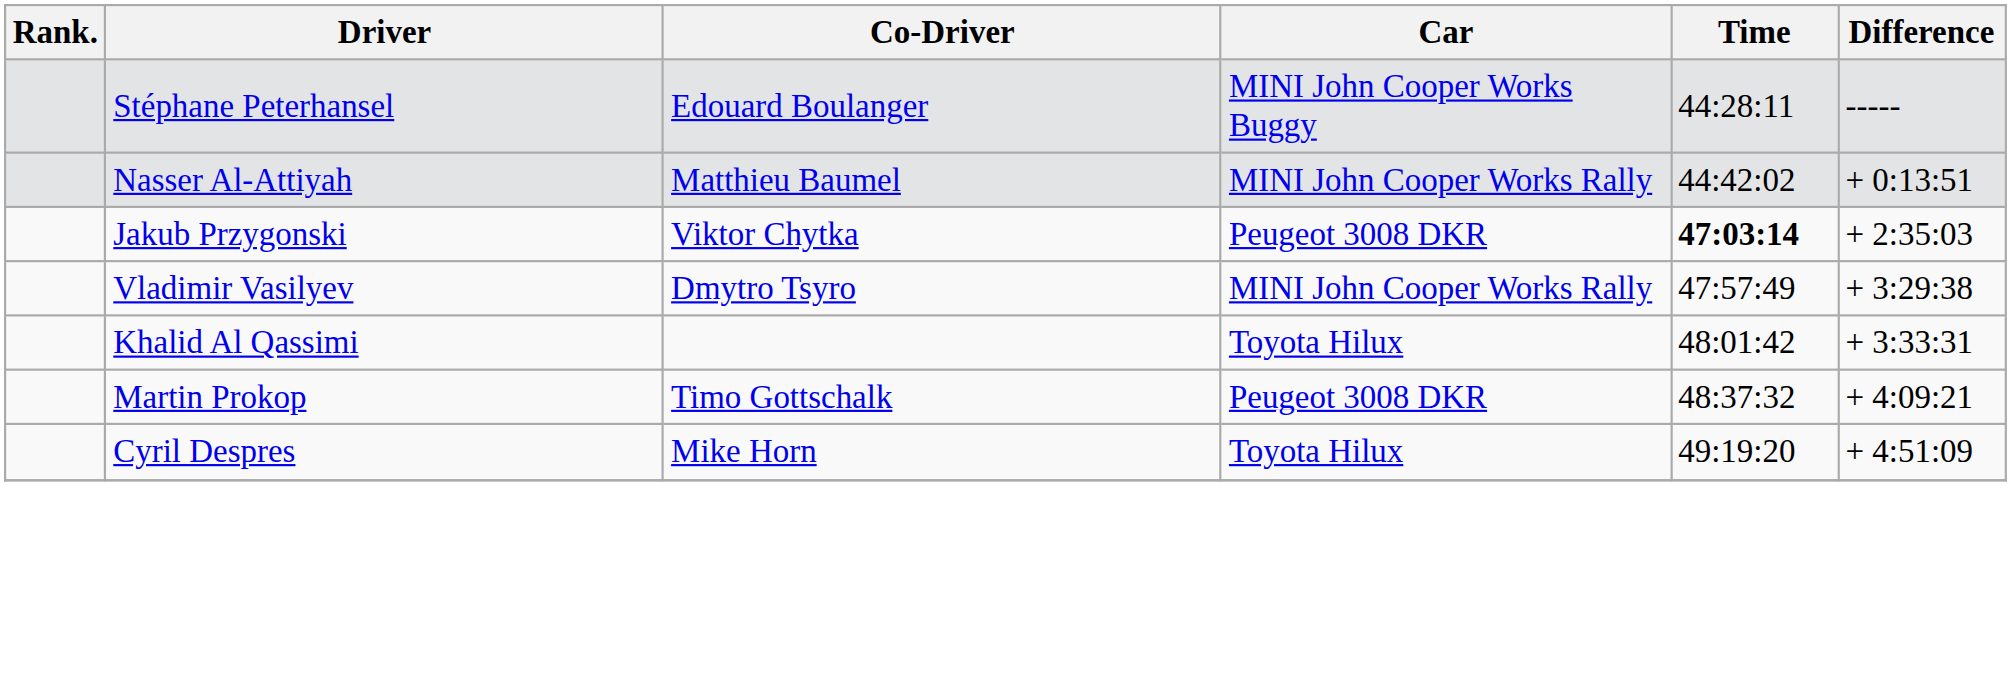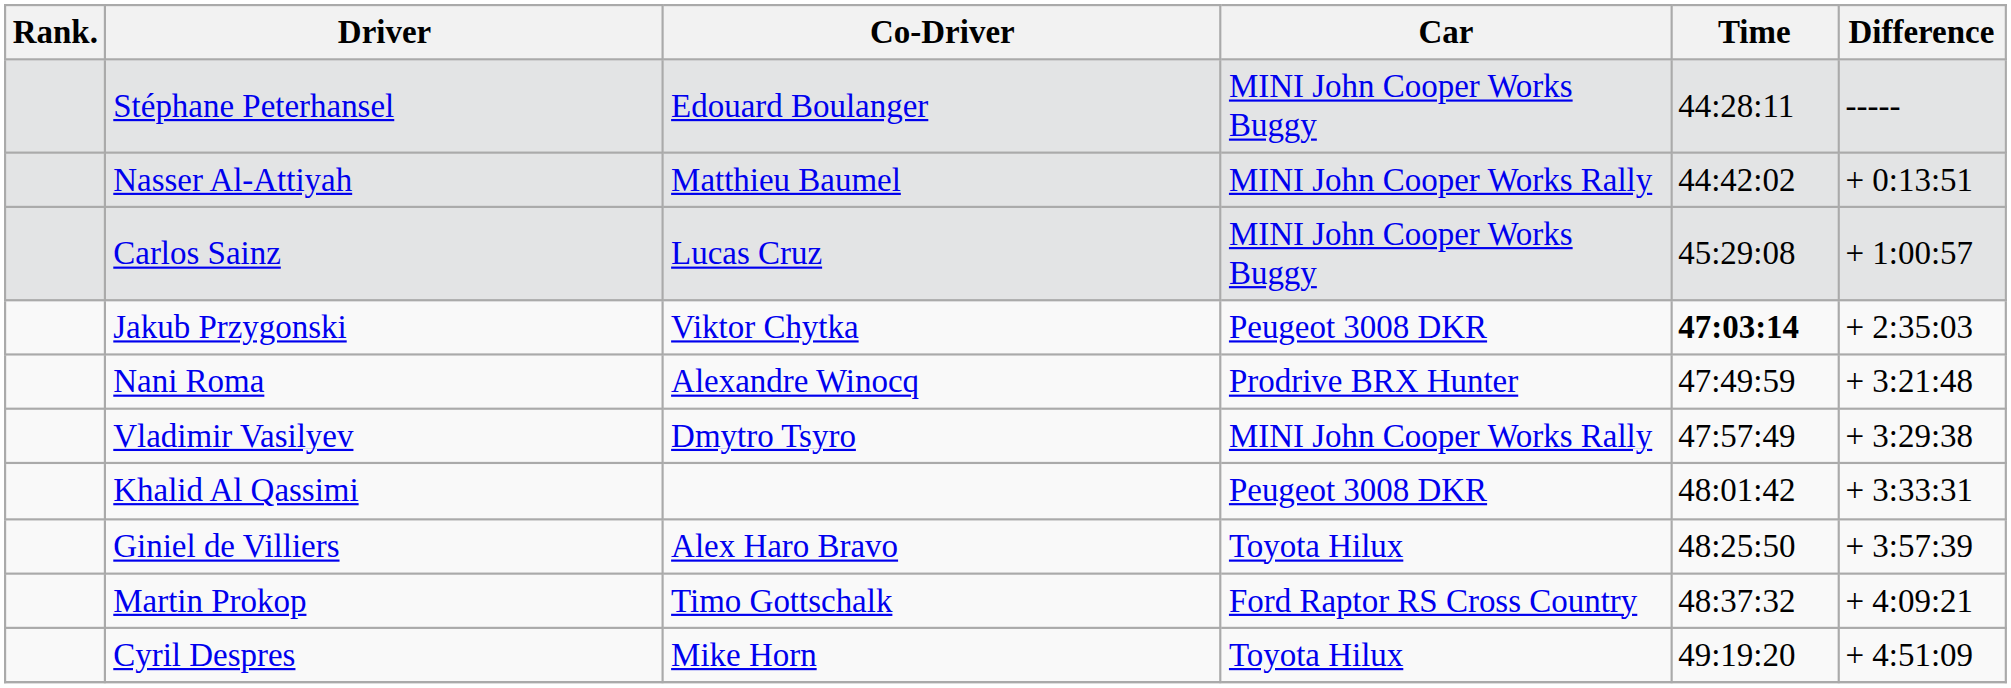+ row: Carlos Sainz | Lucas Cruz | MINI John Cooper Works Buggy | 45:29:08 | + 1:00:57
+ row: Nani Roma | Alexandre Winocq | Prodrive BRX Hunter | 47:49:59 | + 3:21:48
Khalid Al Qassimi | Car: Toyota Hilux -> Peugeot 3008 DKR
+ row: Giniel de Villiers | Alex Haro Bravo | Toyota Hilux | 48:25:50 | + 3:57:39
Martin Prokop | Car: Peugeot 3008 DKR -> Ford Raptor RS Cross Country
